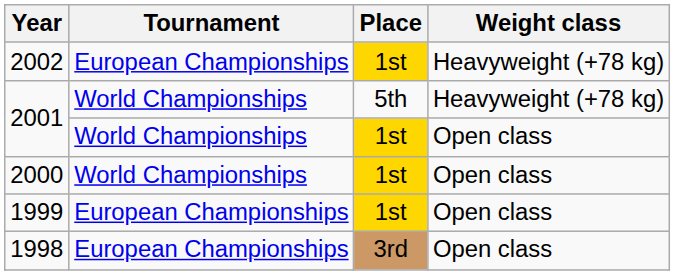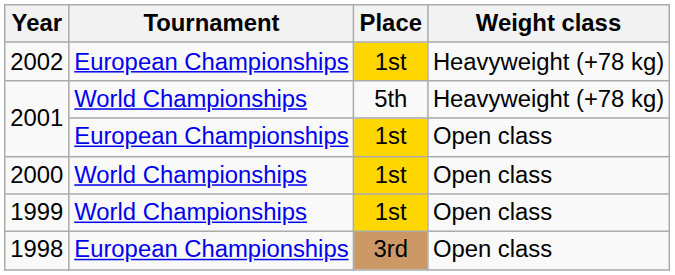2001 / 1st | Tournament: World Championships -> European Championships
1999 | Tournament: European Championships -> World Championships
